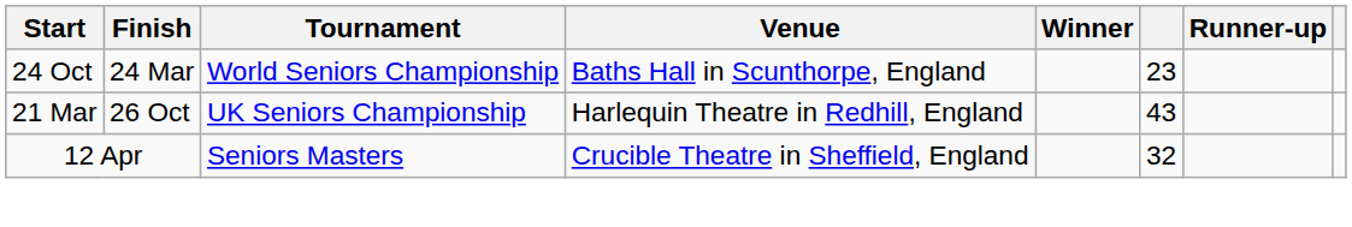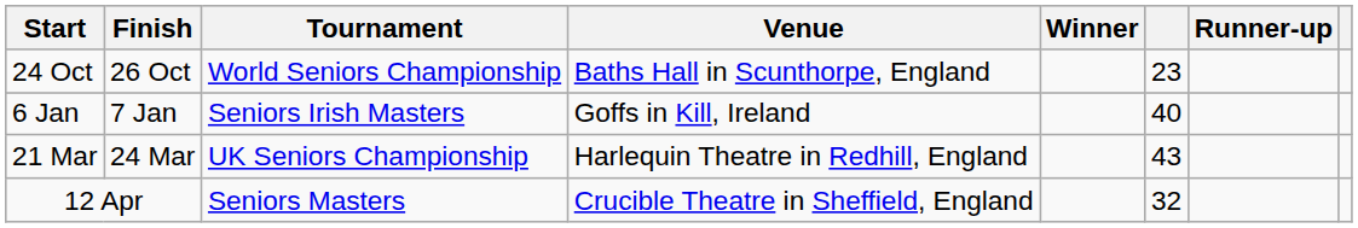24 Oct | Finish: 24 Mar -> 26 Oct
+ row: 6 Jan | 7 Jan | Seniors Irish Masters | Goffs in Kill, Ireland | 40
21 Mar | Finish: 26 Oct -> 24 Mar
